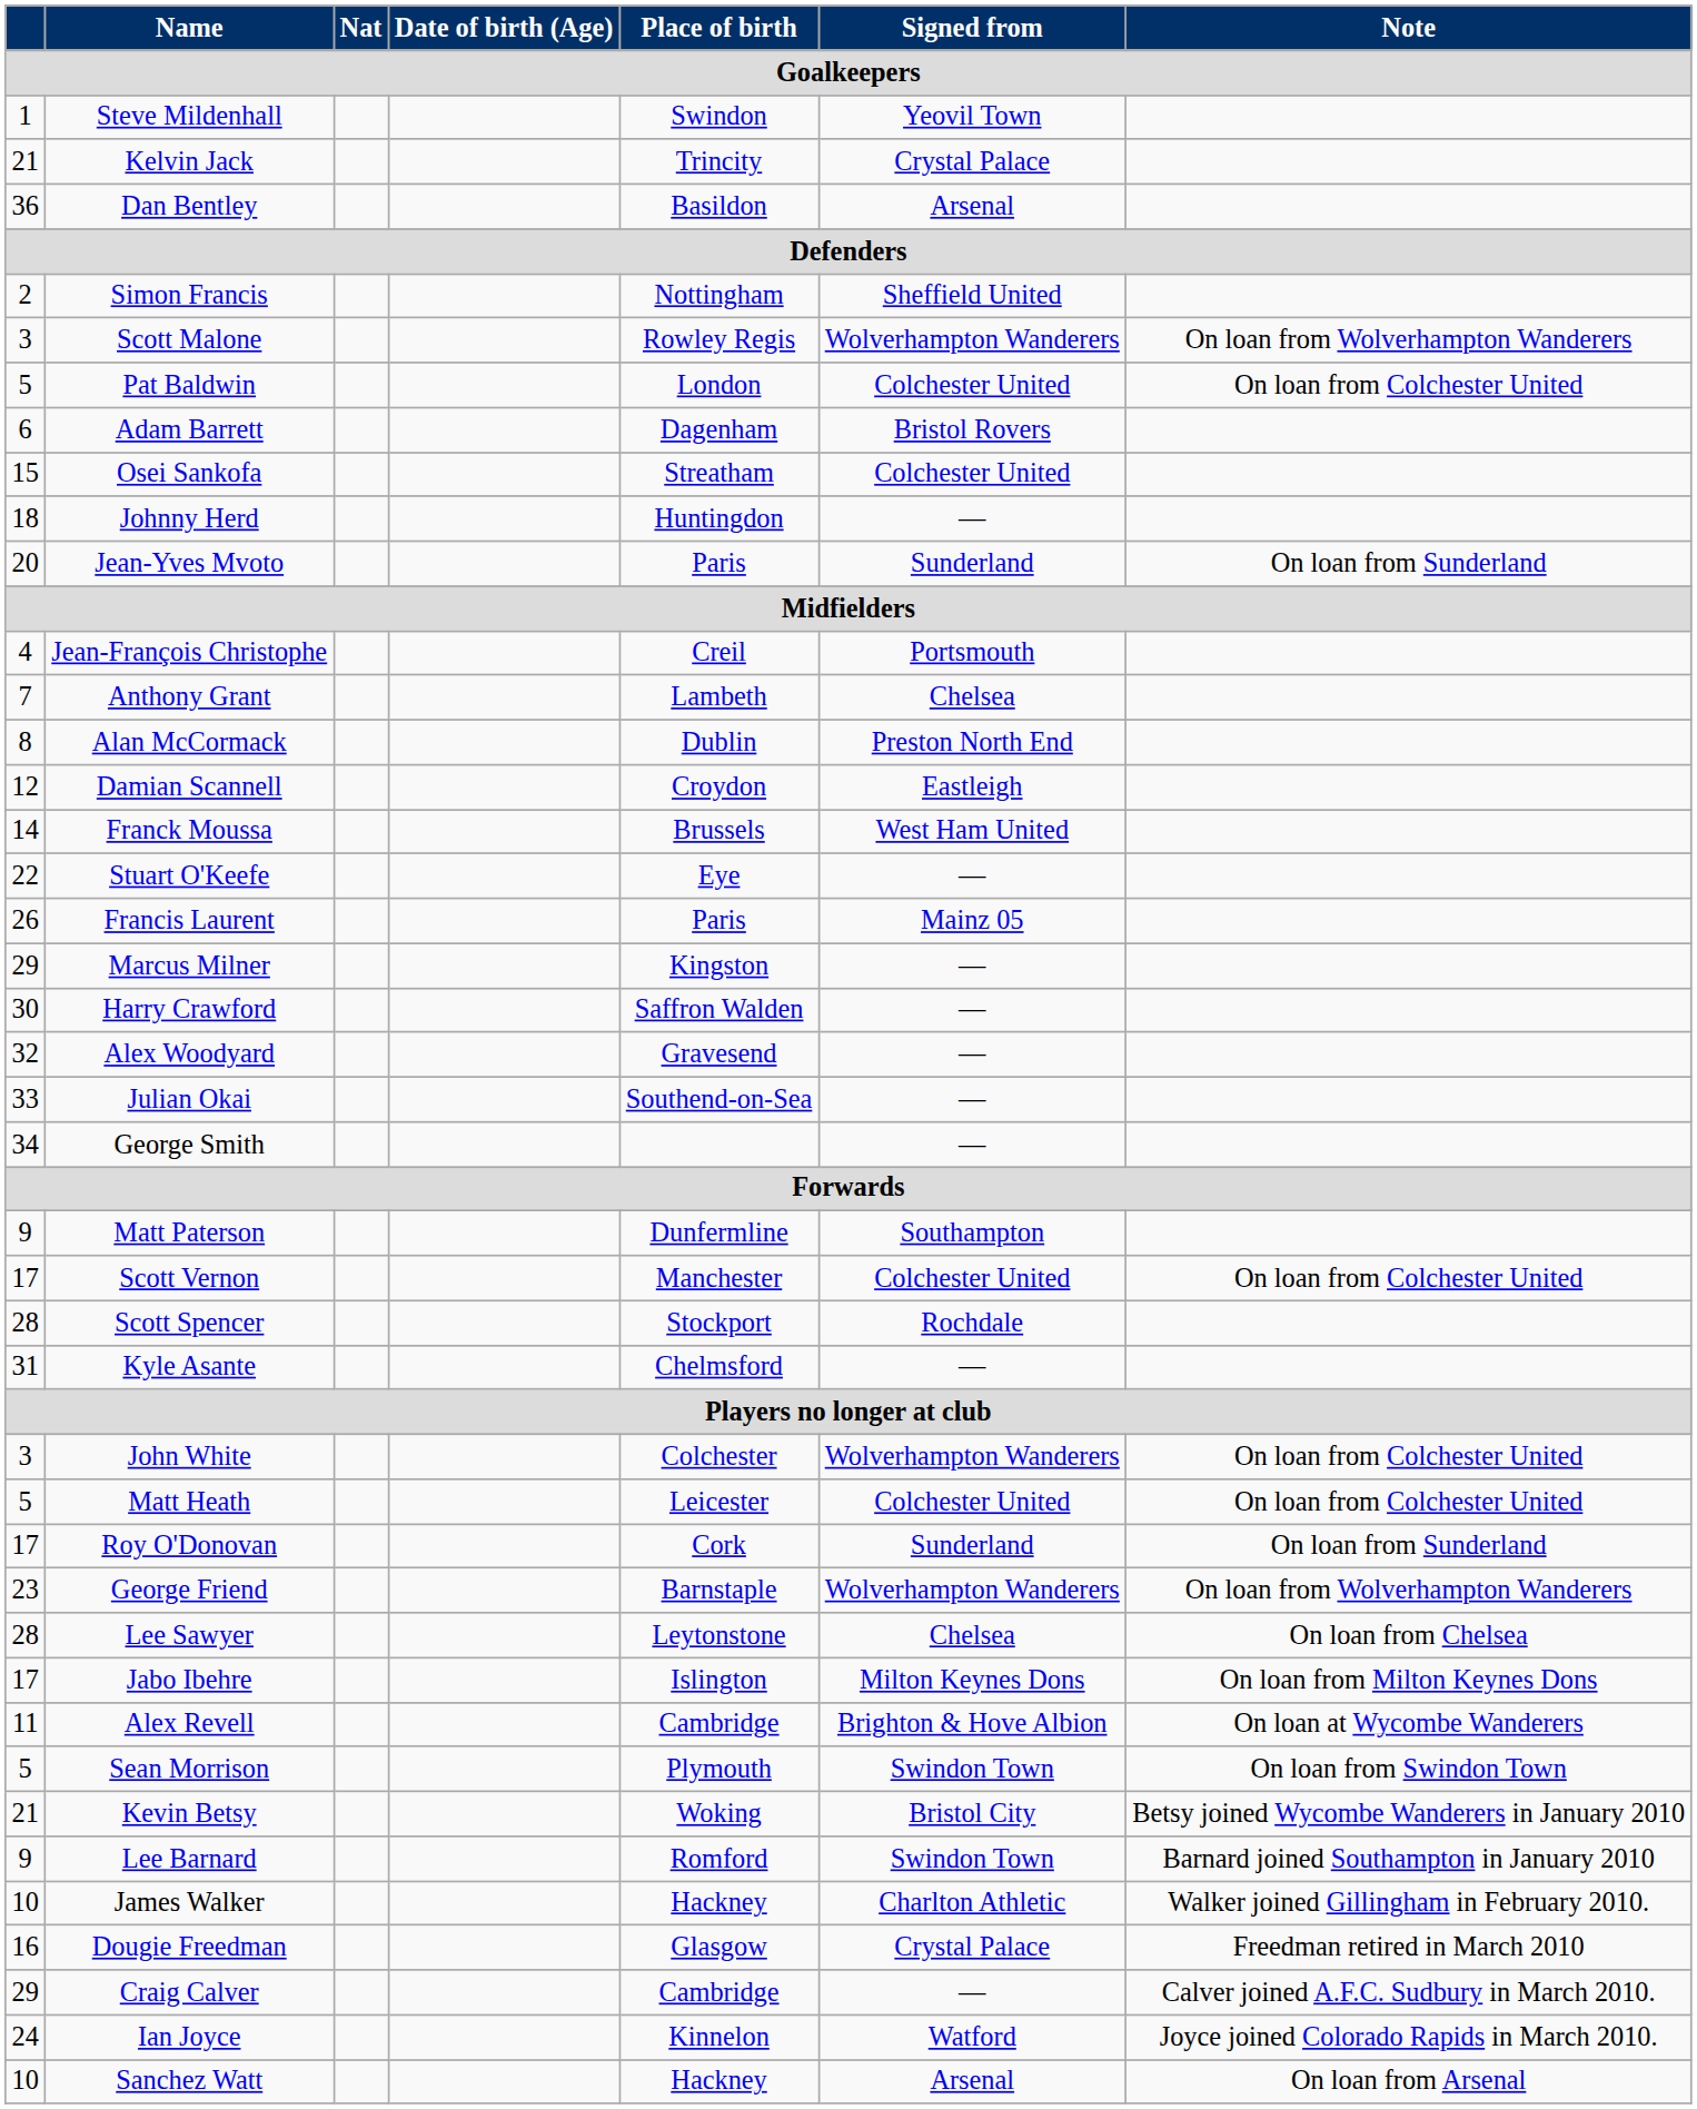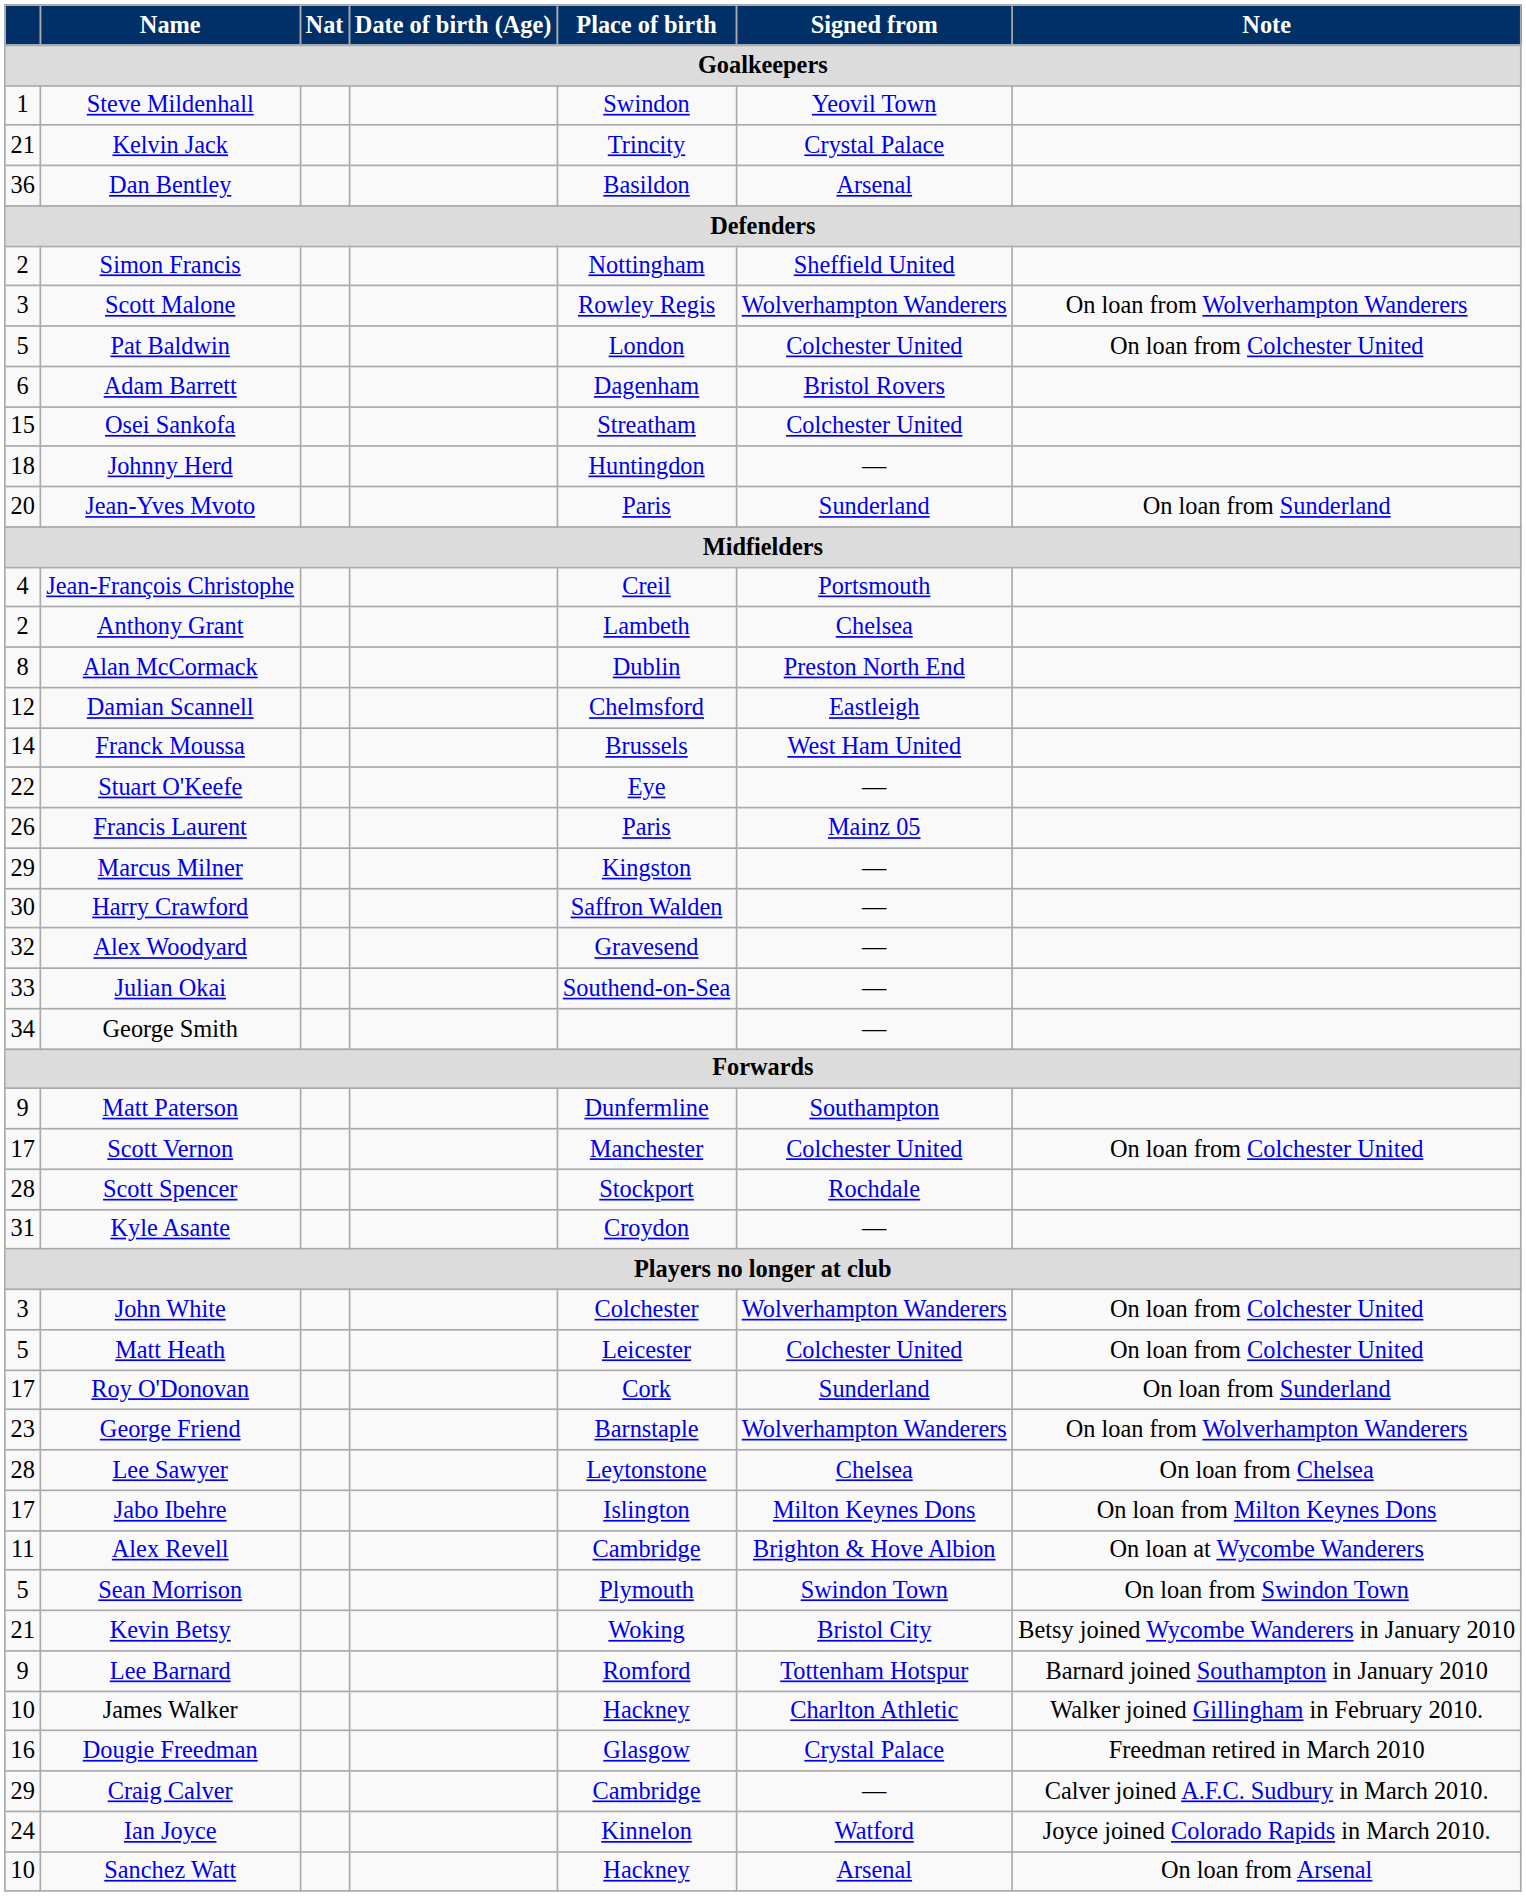Anthony Grant | column 1: 7 -> 2
Damian Scannell | Place of birth: Croydon -> Chelmsford
Kyle Asante | Place of birth: Chelmsford -> Croydon
Lee Barnard | Signed from: Swindon Town -> Tottenham Hotspur
